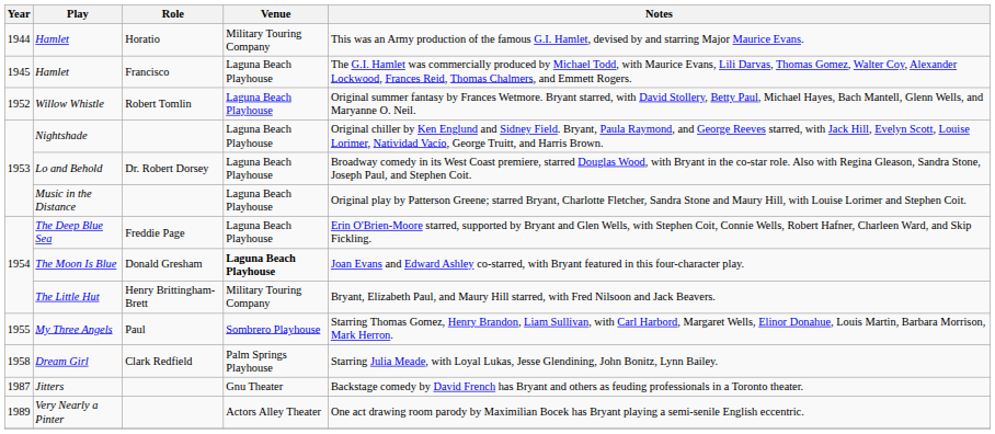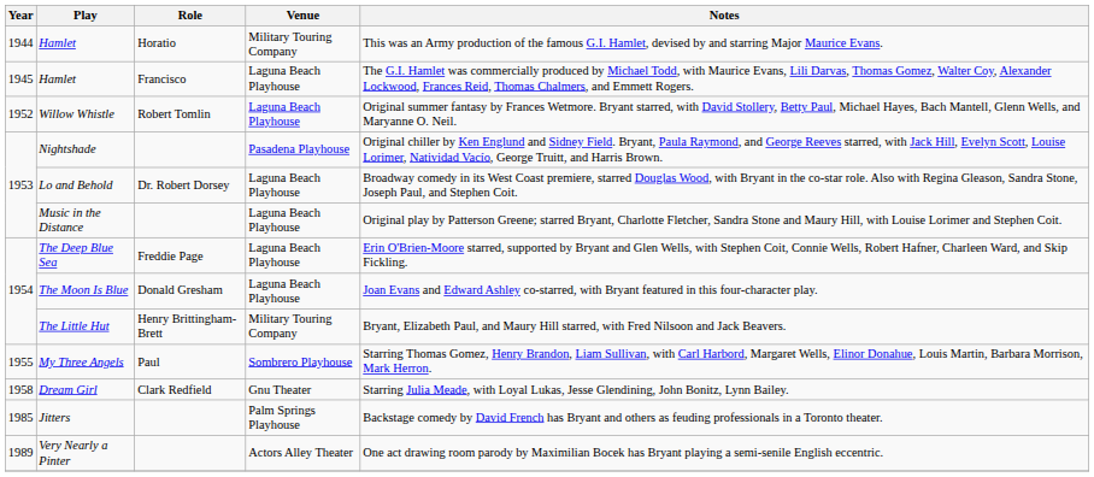Nightshade | Venue: Laguna Beach Playhouse -> Pasadena Playhouse
The Moon Is Blue | Venue: bold -> normal
Dream Girl | Venue: Palm Springs Playhouse -> Gnu Theater
Jitters | Year: 1987 -> 1985
Jitters | Venue: Gnu Theater -> Palm Springs Playhouse
